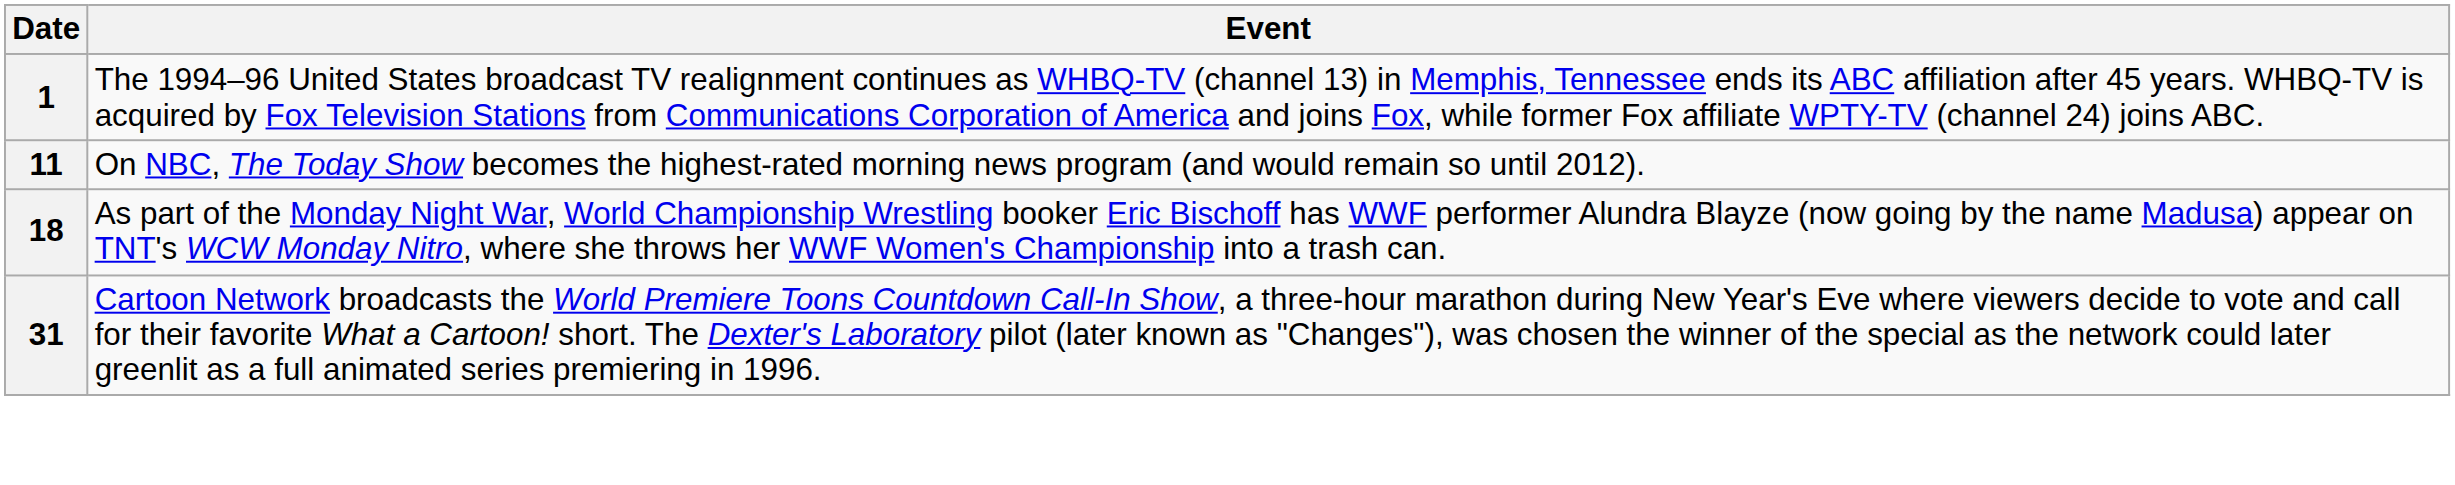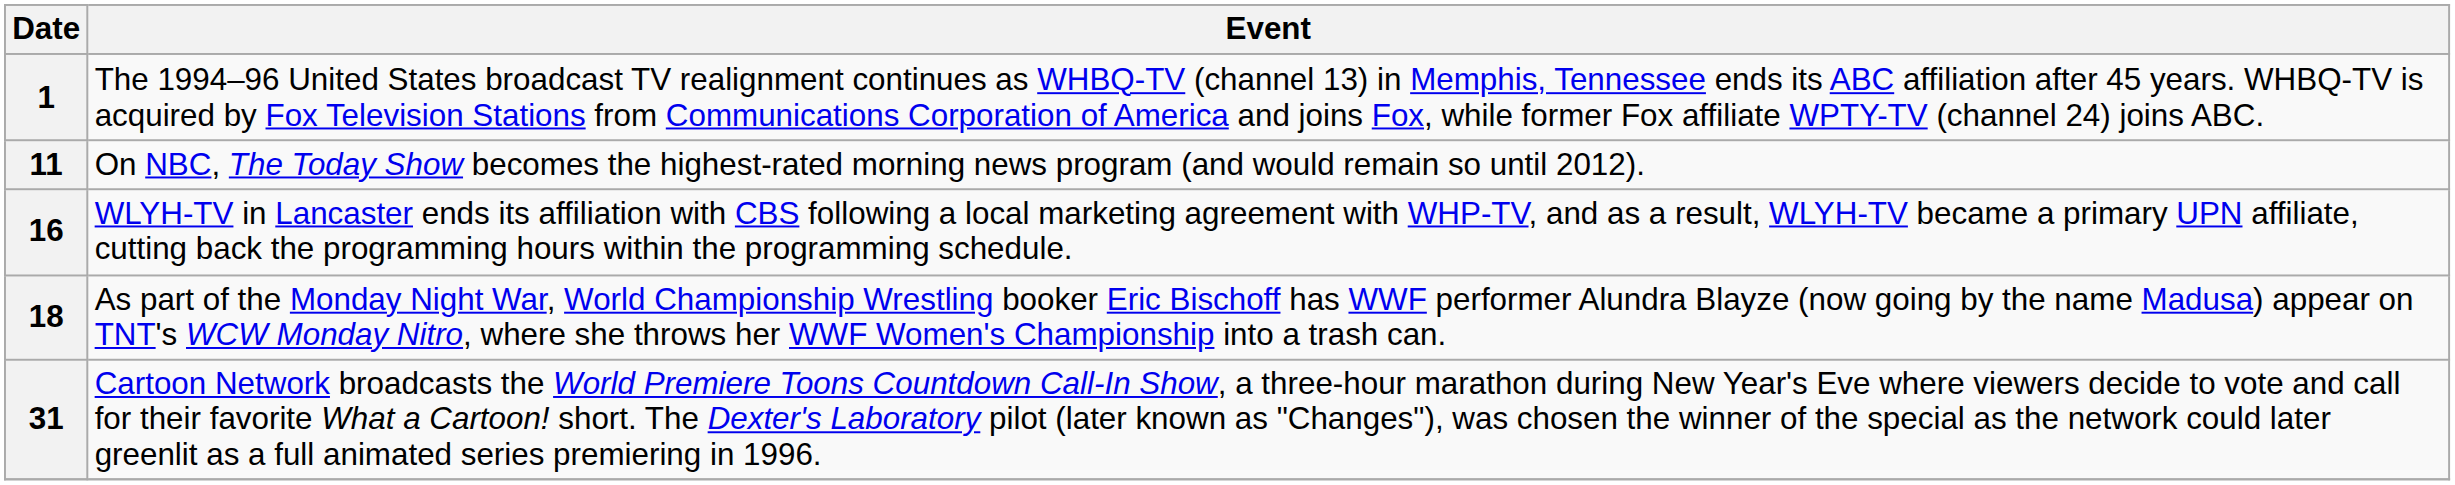+ row: 16 | WLYH-TV in Lancaster ends its affiliation with CBS following a local marketing agreement with WHP-TV, and as a result, WLYH-TV became a primary UPN affiliate, cutting back the programming hours within the programming schedule.
